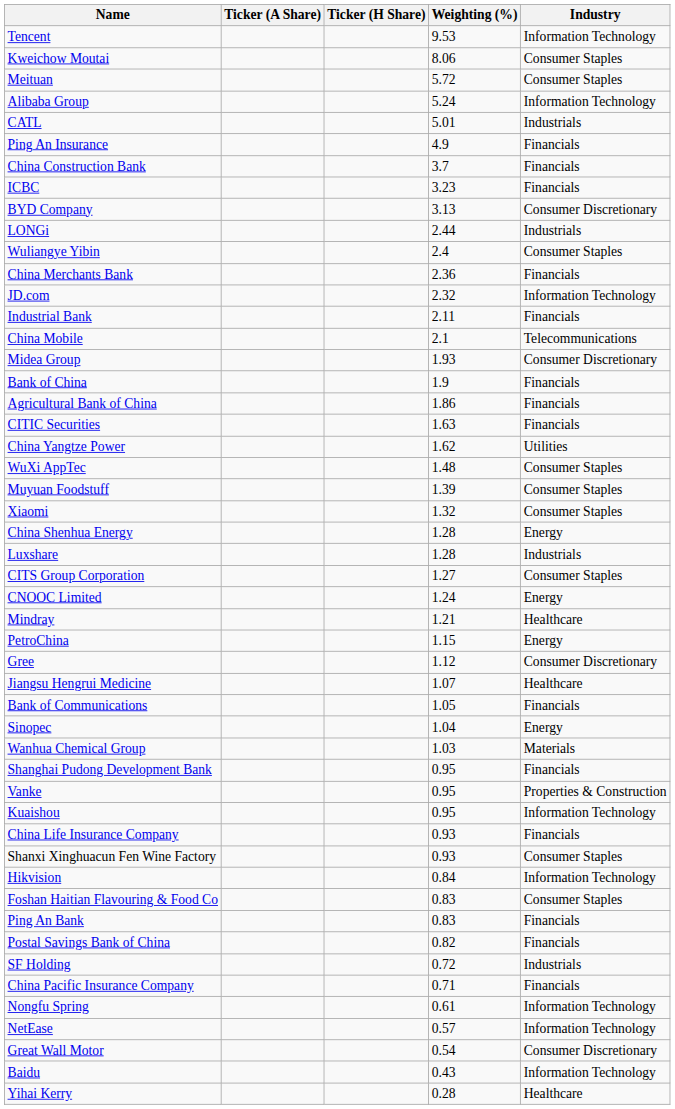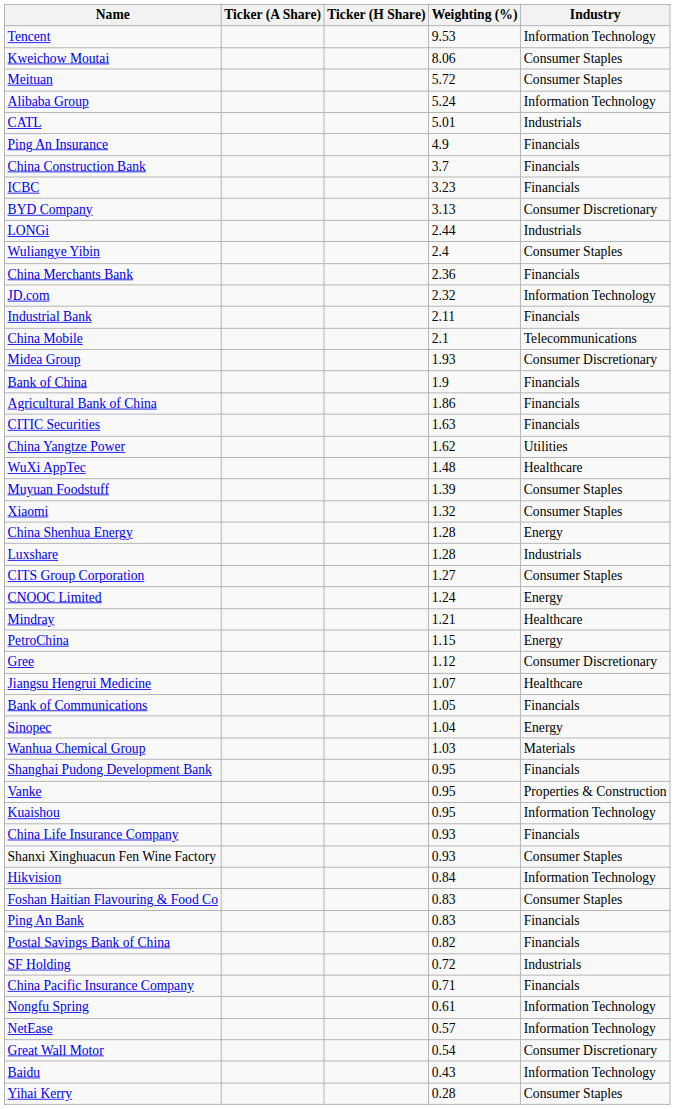WuXi AppTec | Industry: Consumer Staples -> Healthcare
Yihai Kerry | Industry: Healthcare -> Consumer Staples
